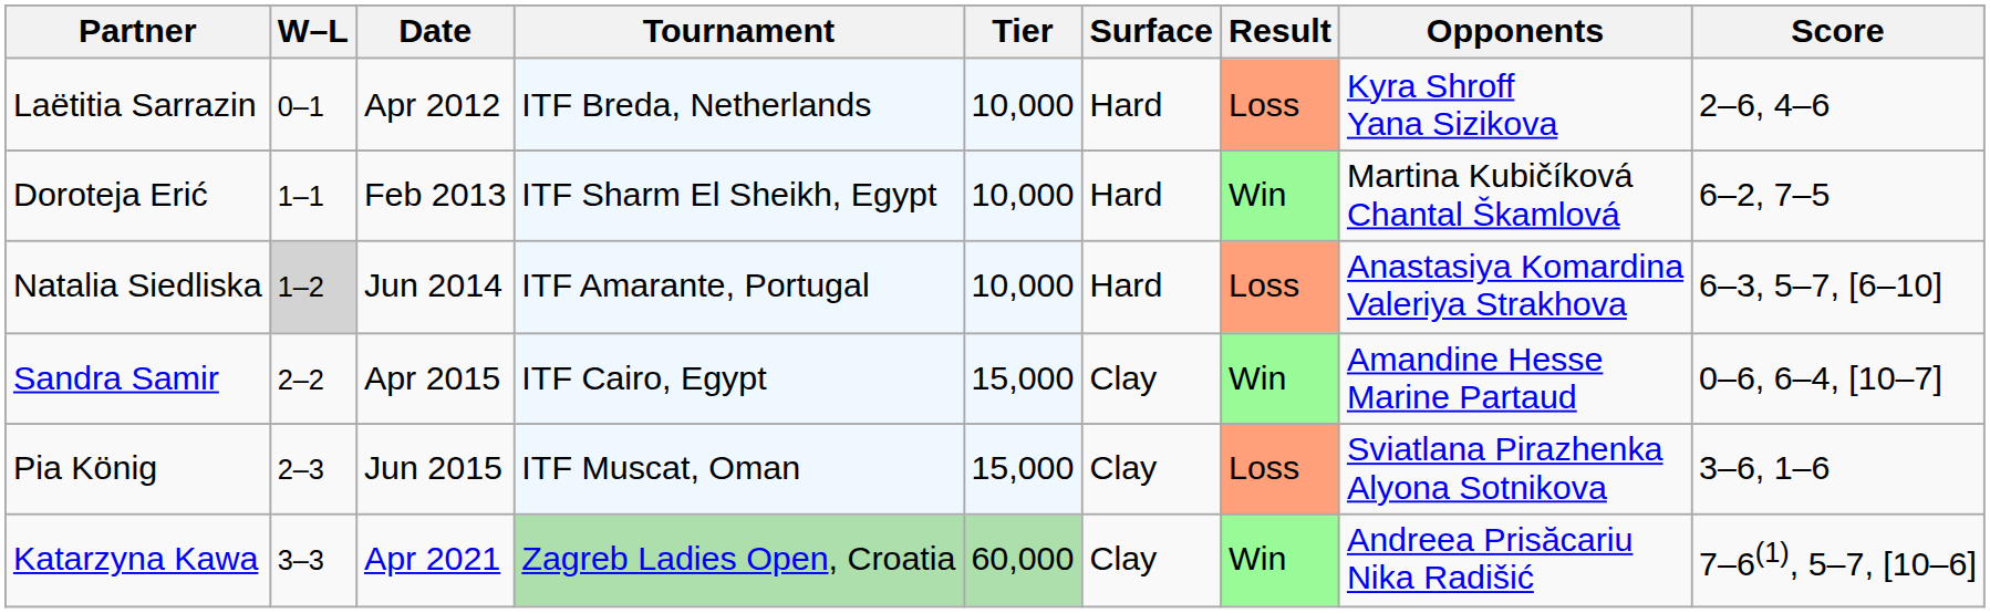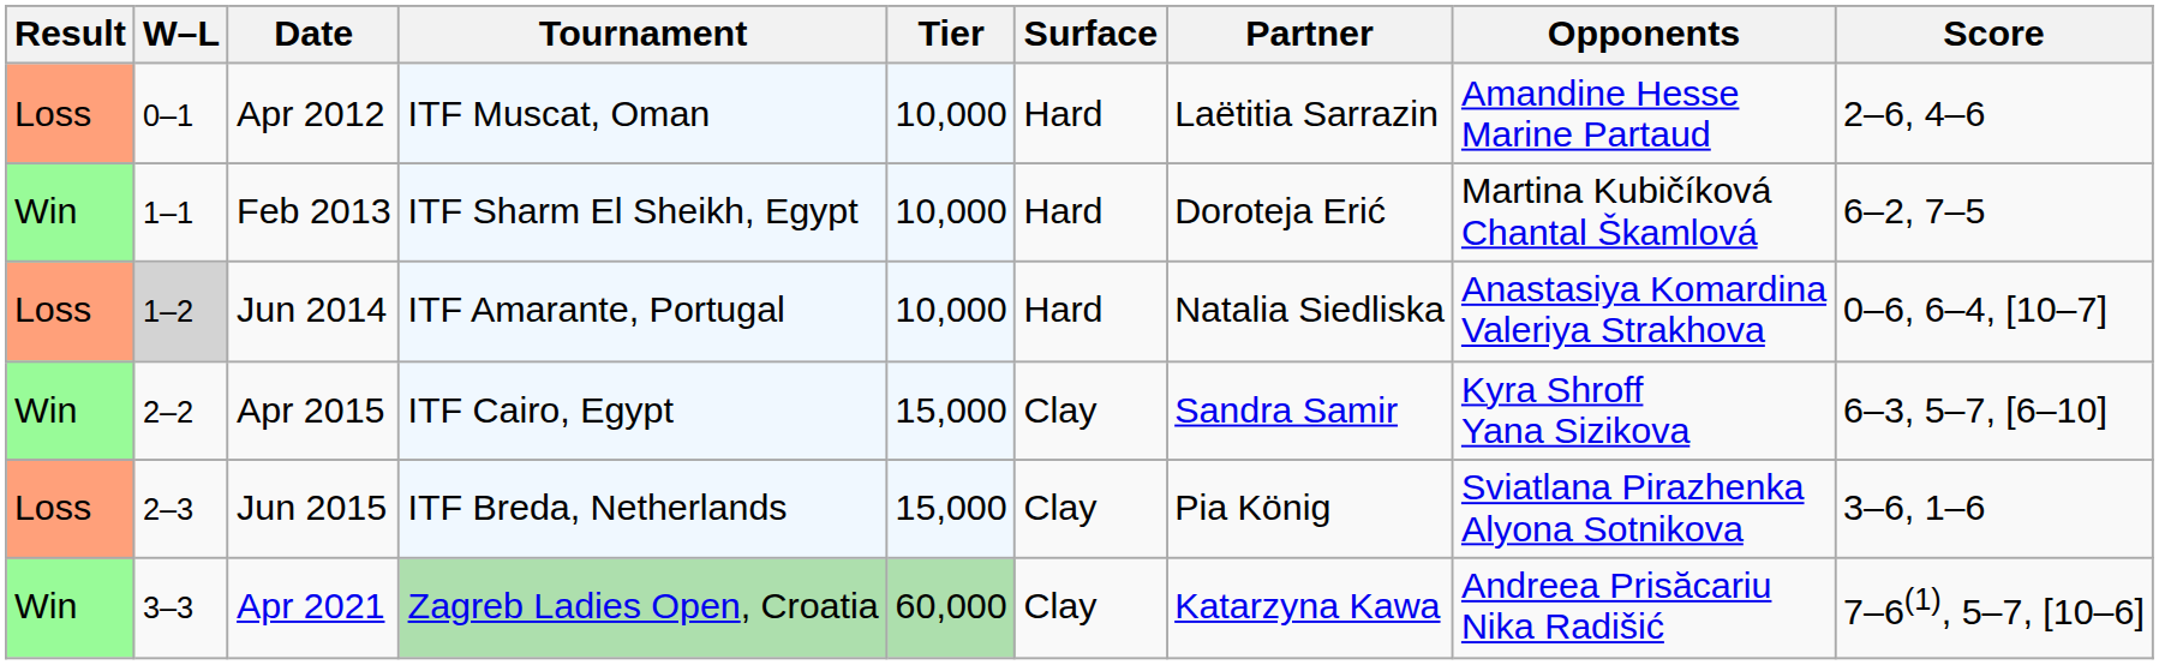columns swapped: Result <-> Partner
Apr 2012 | Tournament: ITF Breda, Netherlands -> ITF Muscat, Oman
Apr 2012 | Opponents: Kyra Shroff Yana Sizikova -> Amandine Hesse Marine Partaud
Jun 2014 | Score: 6–3, 5–7, [6–10] -> 0–6, 6–4, [10–7]
Apr 2015 | Opponents: Amandine Hesse Marine Partaud -> Kyra Shroff Yana Sizikova
Apr 2015 | Score: 0–6, 6–4, [10–7] -> 6–3, 5–7, [6–10]
Jun 2015 | Tournament: ITF Muscat, Oman -> ITF Breda, Netherlands
